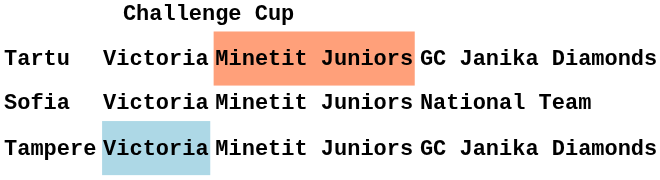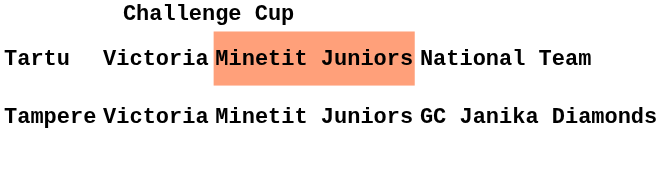Tartu | column 4: GC Janika Diamonds -> National Team
- row: Sofia | Victoria | Minetit Juniors | National Team
Tampere | column 2: lightblue background -> no background
